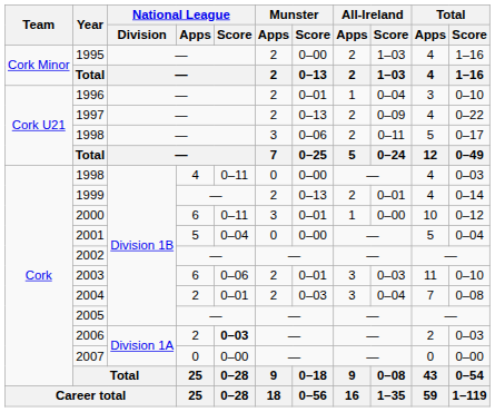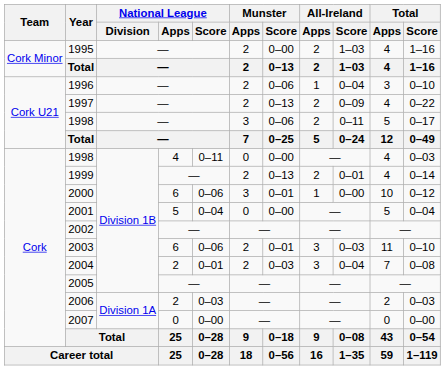1996 | Munster / Score: 0–01 -> 0–06
2000 | National League / Score: 0–11 -> 0–06
2006 | National League / Score: bold -> normal
